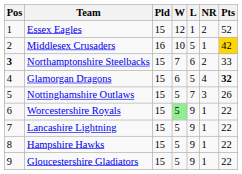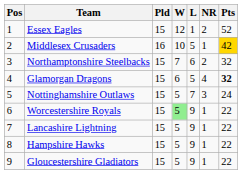Northamptonshire Steelbacks | Pos: bold -> normal
Northamptonshire Steelbacks | Pts: 33 -> 32
Nottinghamshire Outlaws | Pts: 26 -> 24
